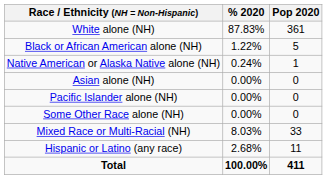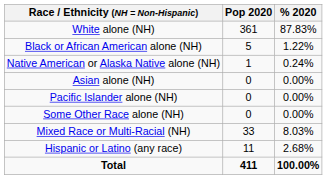columns swapped: Pop 2020 <-> % 2020
